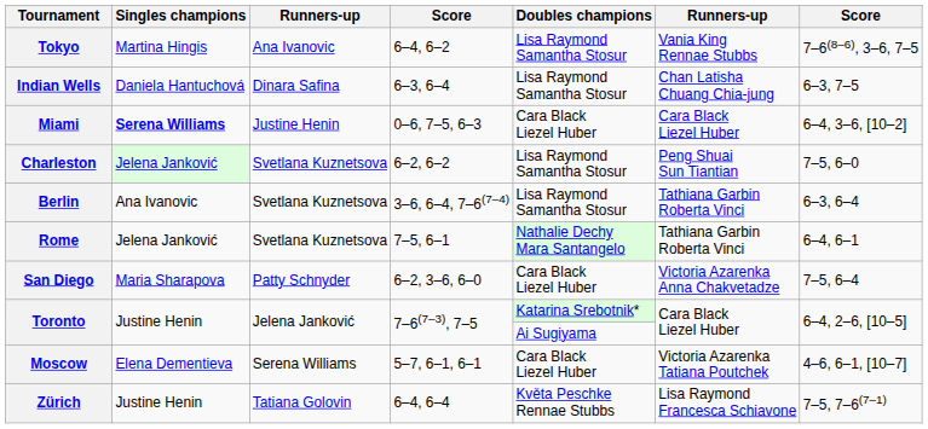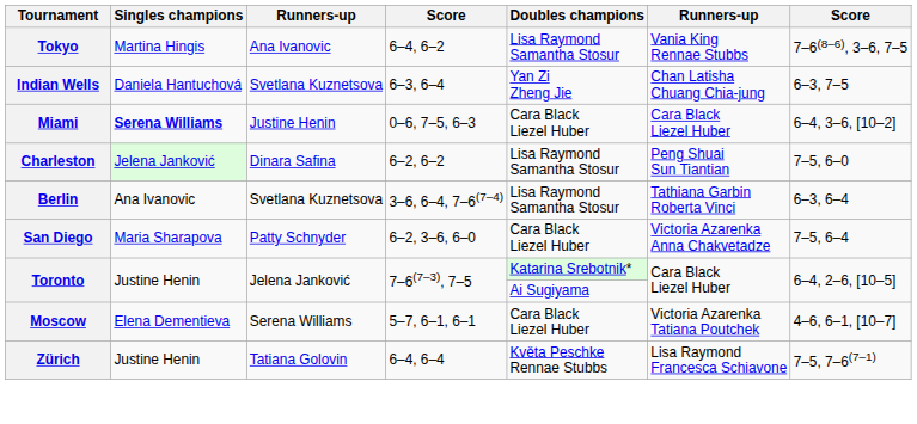Indian Wells | column 3: Dinara Safina -> Svetlana Kuznetsova
Indian Wells | Doubles champions: Lisa Raymond Samantha Stosur -> Yan Zi Zheng Jie
Charleston | column 3: Svetlana Kuznetsova -> Dinara Safina
- row: Rome | Jelena Janković | Svetlana Kuznetsova | 7–5, 6–1 | Nathalie Dechy Mara Santangelo | Tathiana Garbin Roberta Vinci | 6–4, 6–1
